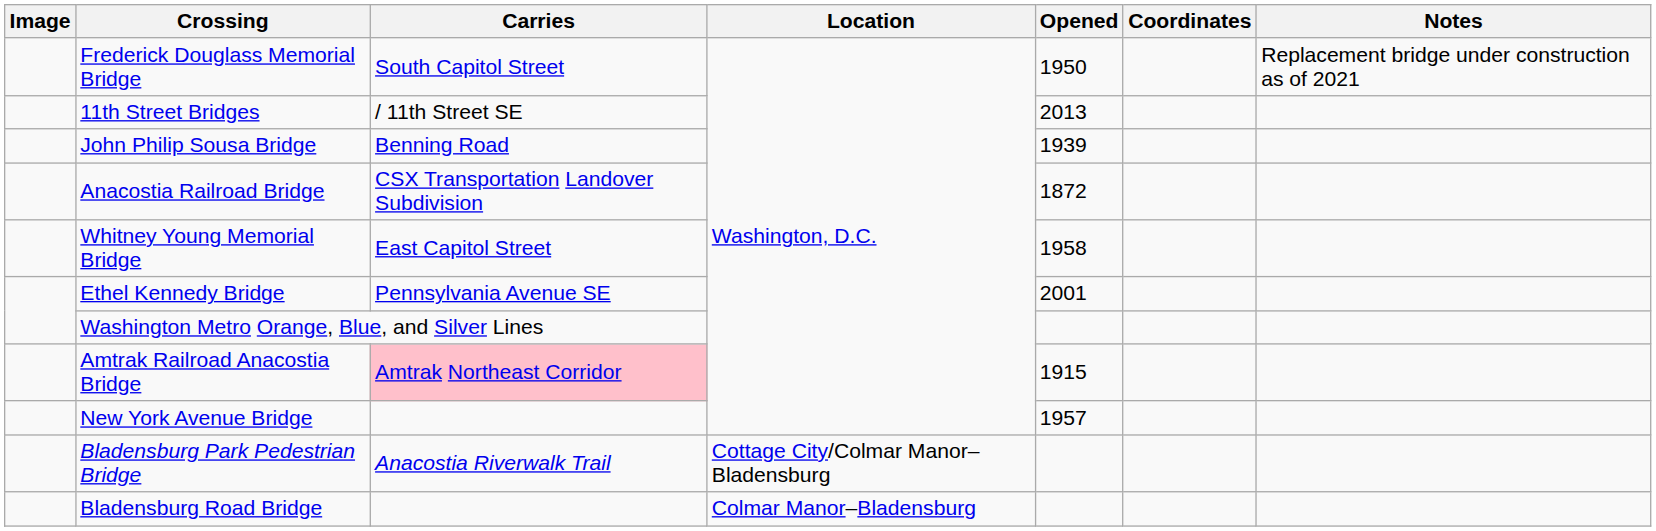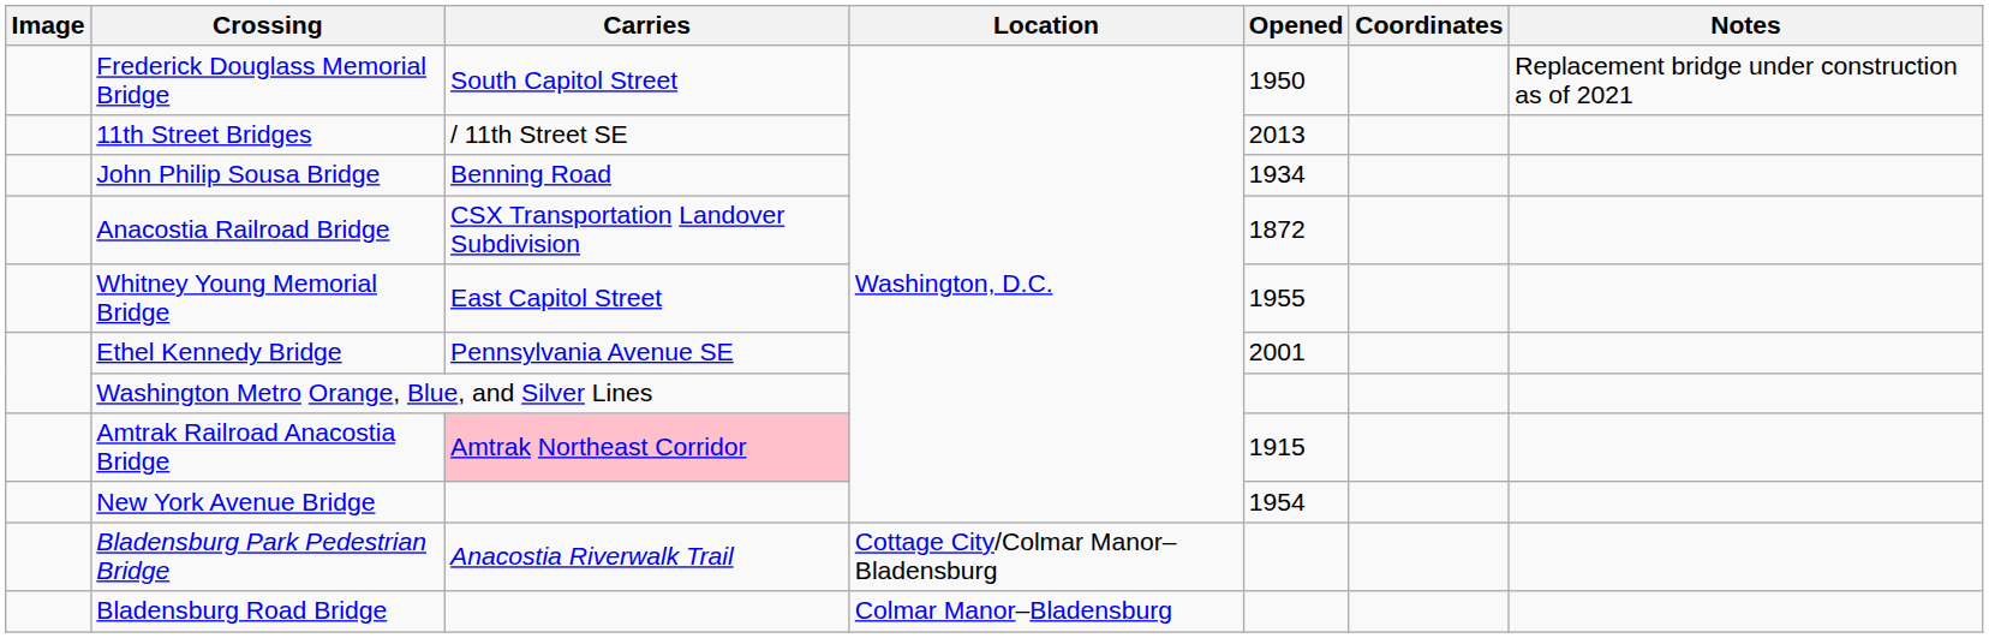John Philip Sousa Bridge | Opened: 1939 -> 1934
Whitney Young Memorial Bridge | Opened: 1958 -> 1955
New York Avenue Bridge | Opened: 1957 -> 1954
